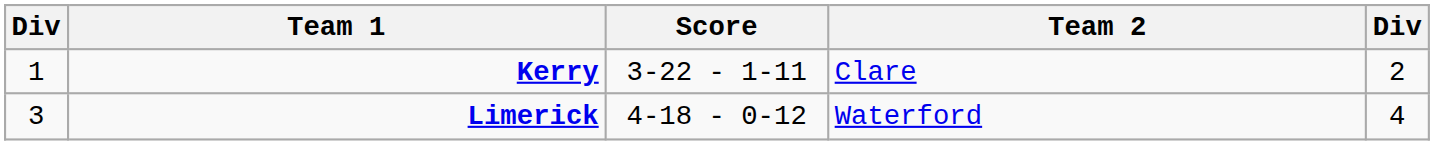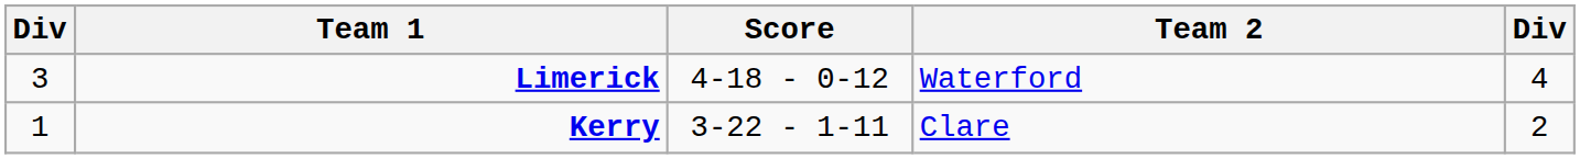rows swapped: Limerick <-> Kerry
